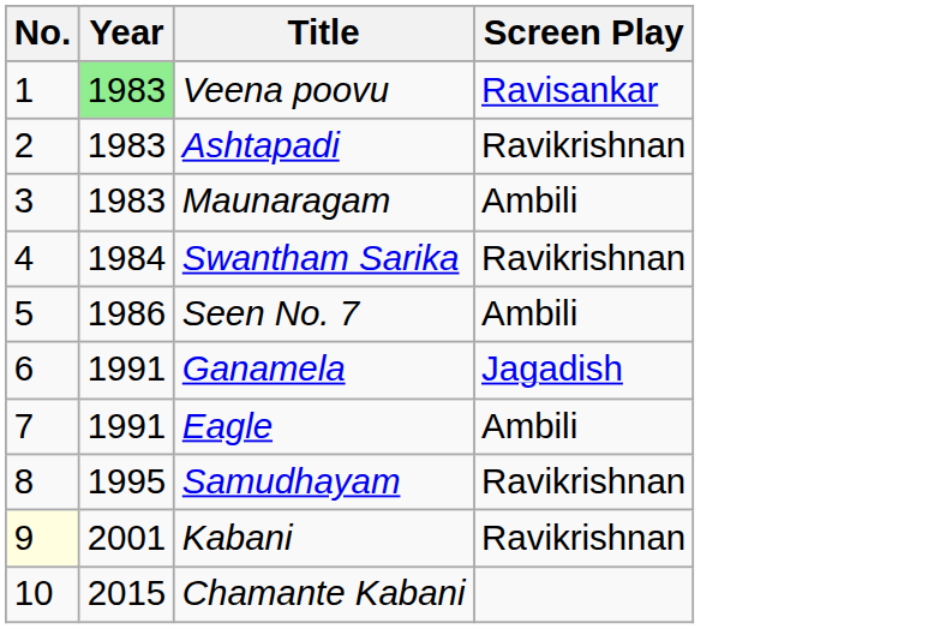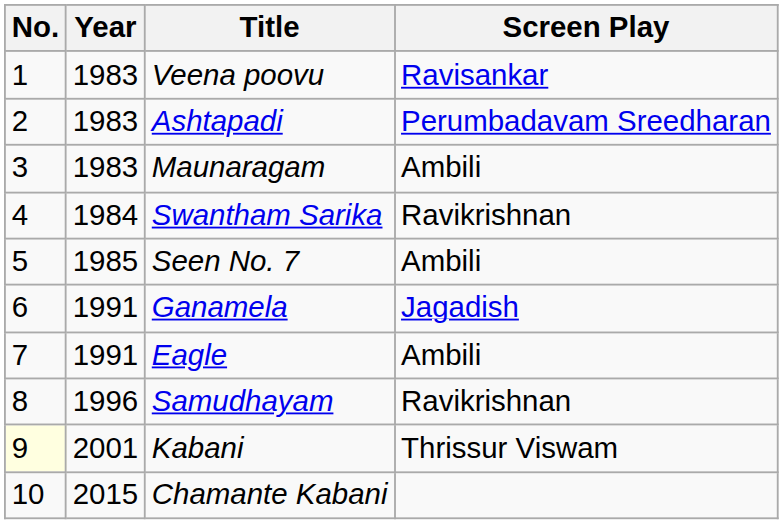Veena poovu | Year: lightgreen background -> no background
Ashtapadi | Screen Play: Ravikrishnan -> Perumbadavam Sreedharan
Seen No. 7 | Year: 1986 -> 1985
Samudhayam | Year: 1995 -> 1996
Kabani | Screen Play: Ravikrishnan -> Thrissur Viswam
